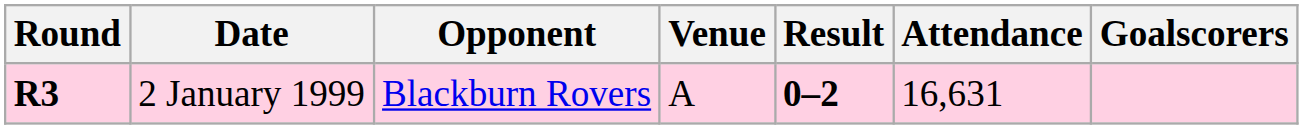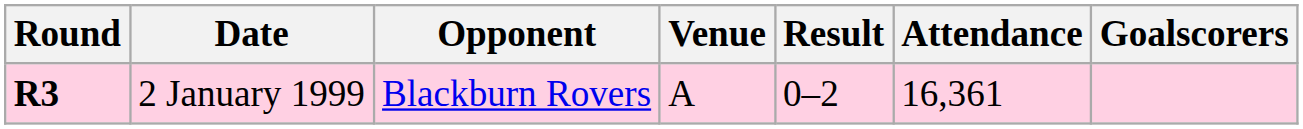2 January 1999 | Result: bold -> normal
2 January 1999 | Attendance: 16,631 -> 16,361
